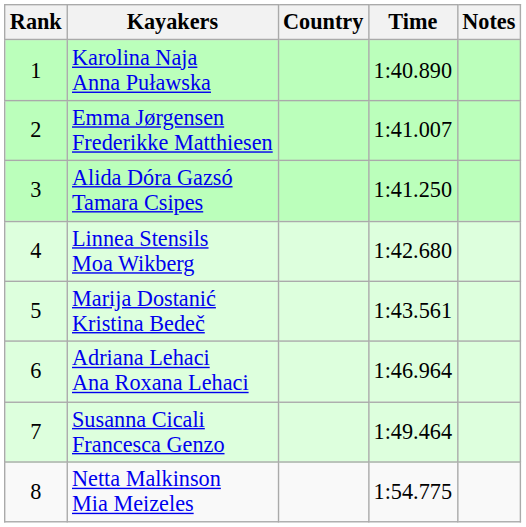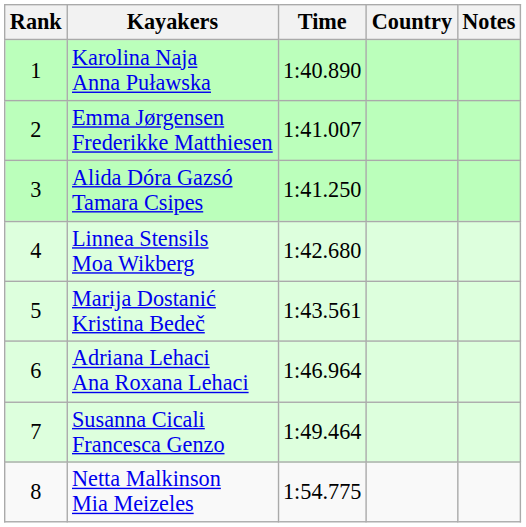columns swapped: Country <-> Time
